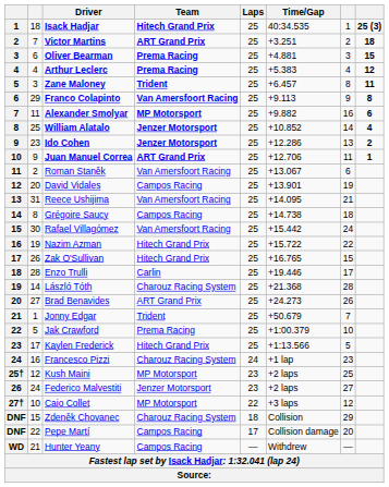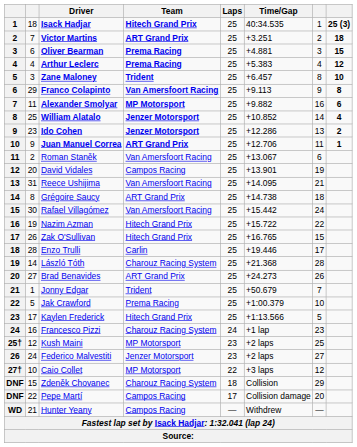Zane Maloney | column 8: 11 -> 10
Grégoire Saucy | Team: Campos Racing -> ART Grand Prix
